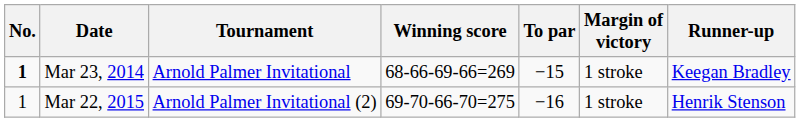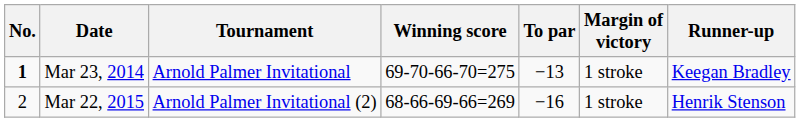Mar 23, 2014 | Winning score: 68-66-69-66=269 -> 69-70-66-70=275
Mar 23, 2014 | To par: −15 -> −13
Mar 22, 2015 | No.: 1 -> 2
Mar 22, 2015 | Winning score: 69-70-66-70=275 -> 68-66-69-66=269
